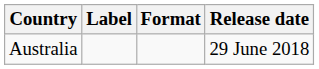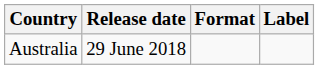columns swapped: Release date <-> Label
